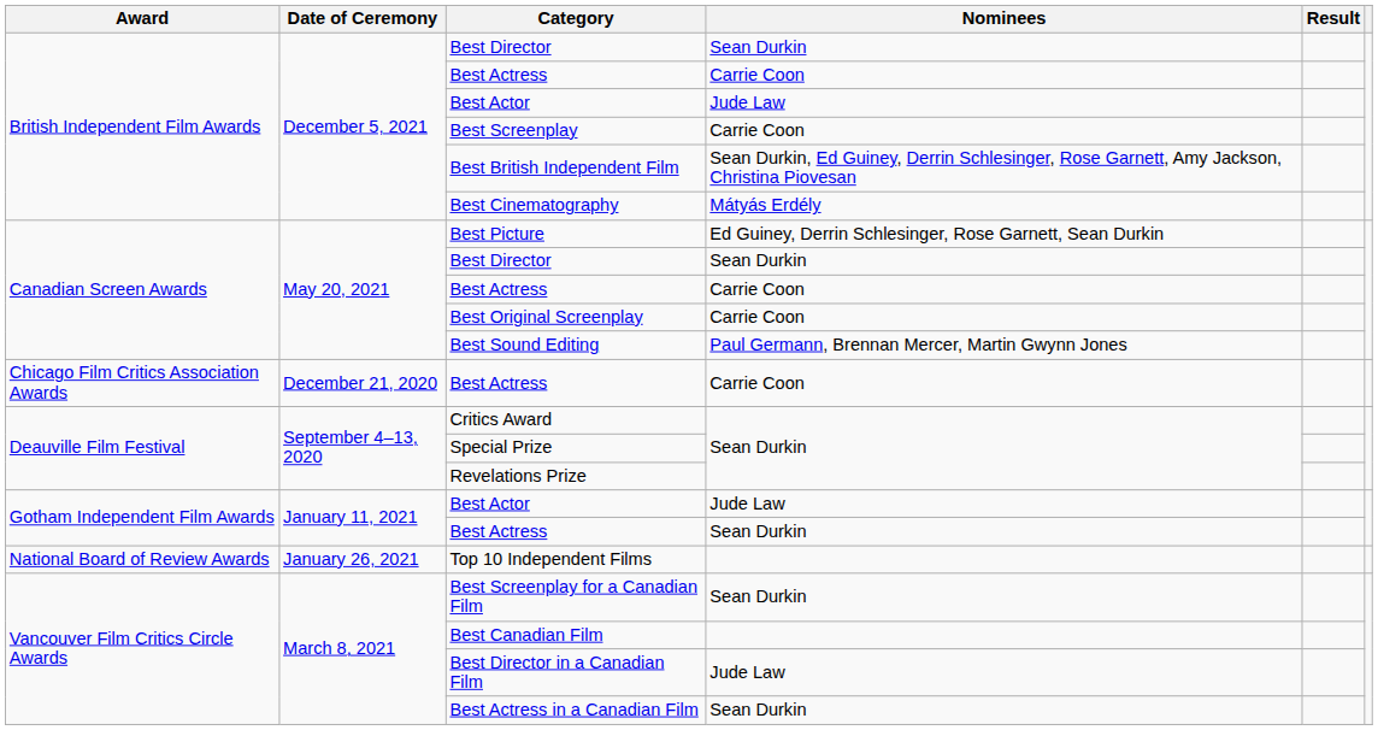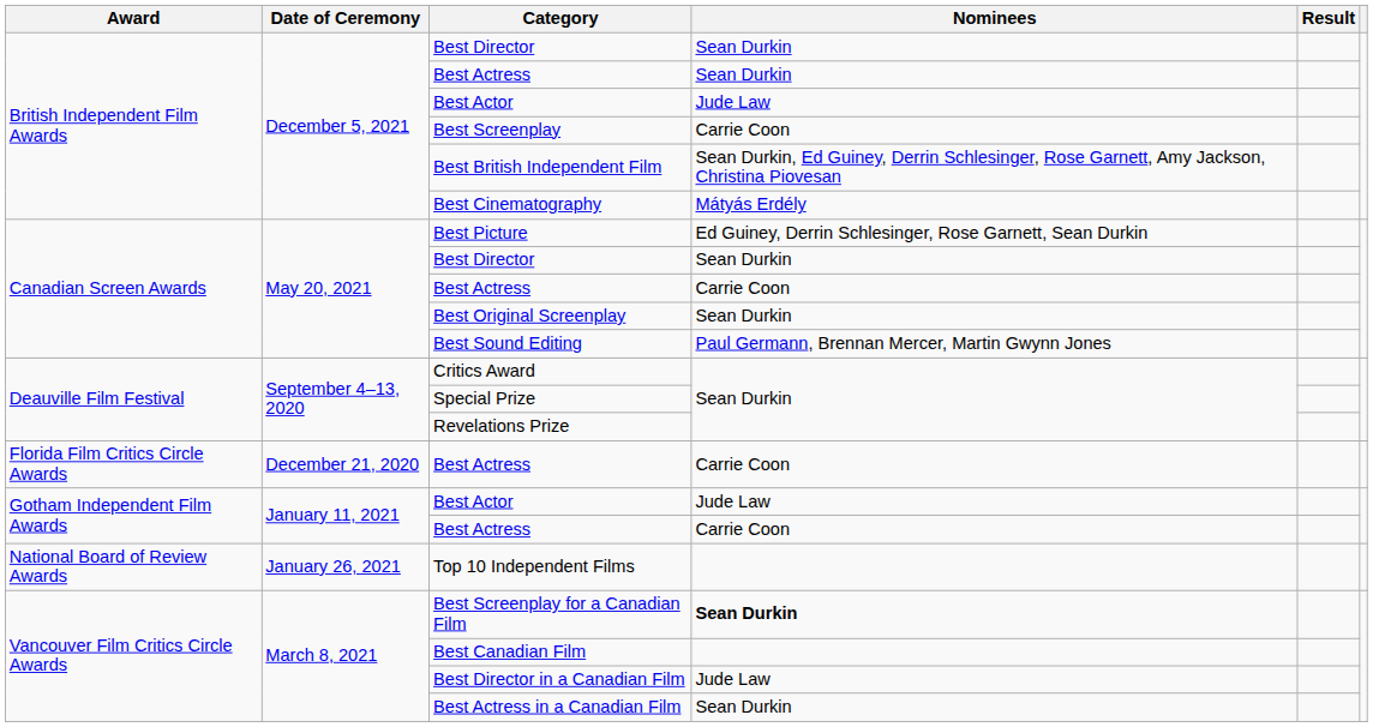British Independent Film Awards / Best Actress | Nominees: Carrie Coon -> Sean Durkin
Best Original Screenplay | Nominees: Carrie Coon -> Sean Durkin
- row: Chicago Film Critics Association Awards | December 21, 2020 | Best Actress | Carrie Coon
+ row: Florida Film Critics Circle Awards | December 21, 2020 | Best Actress | Carrie Coon
Gotham Independent Film Awards / Best Actress | Nominees: Sean Durkin -> Carrie Coon
Best Screenplay for a Canadian Film | Nominees: normal -> bold
